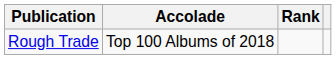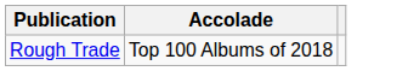- column: Rank
